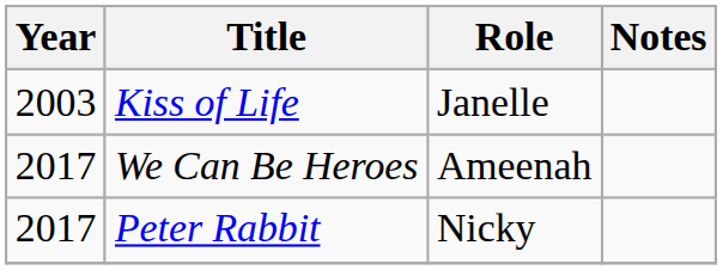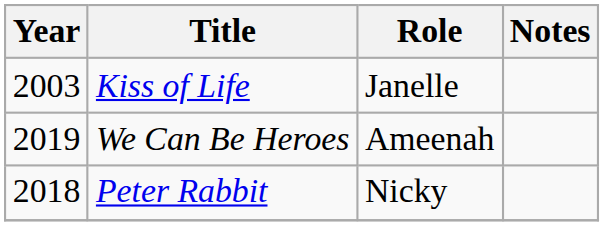We Can Be Heroes | Year: 2017 -> 2019
Peter Rabbit | Year: 2017 -> 2018
